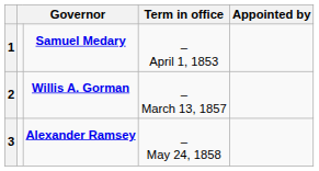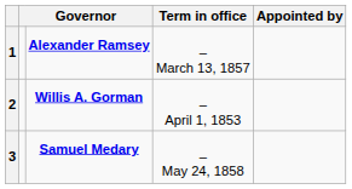1 | column 3: Samuel Medary -> Alexander Ramsey
1 | Term in office: – April 1, 1853 -> – March 13, 1857
2 | Term in office: – March 13, 1857 -> – April 1, 1853
3 | column 3: Alexander Ramsey -> Samuel Medary
